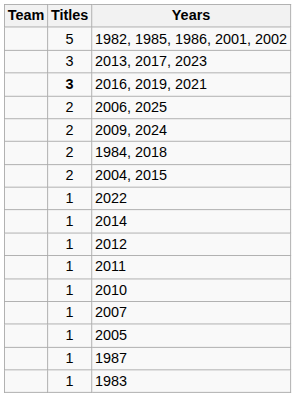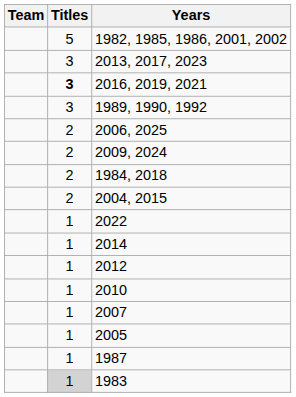+ row: 3 | 1989, 1990, 1992
- row: 1 | 2011
1983 | Titles: no background -> lightgrey background
